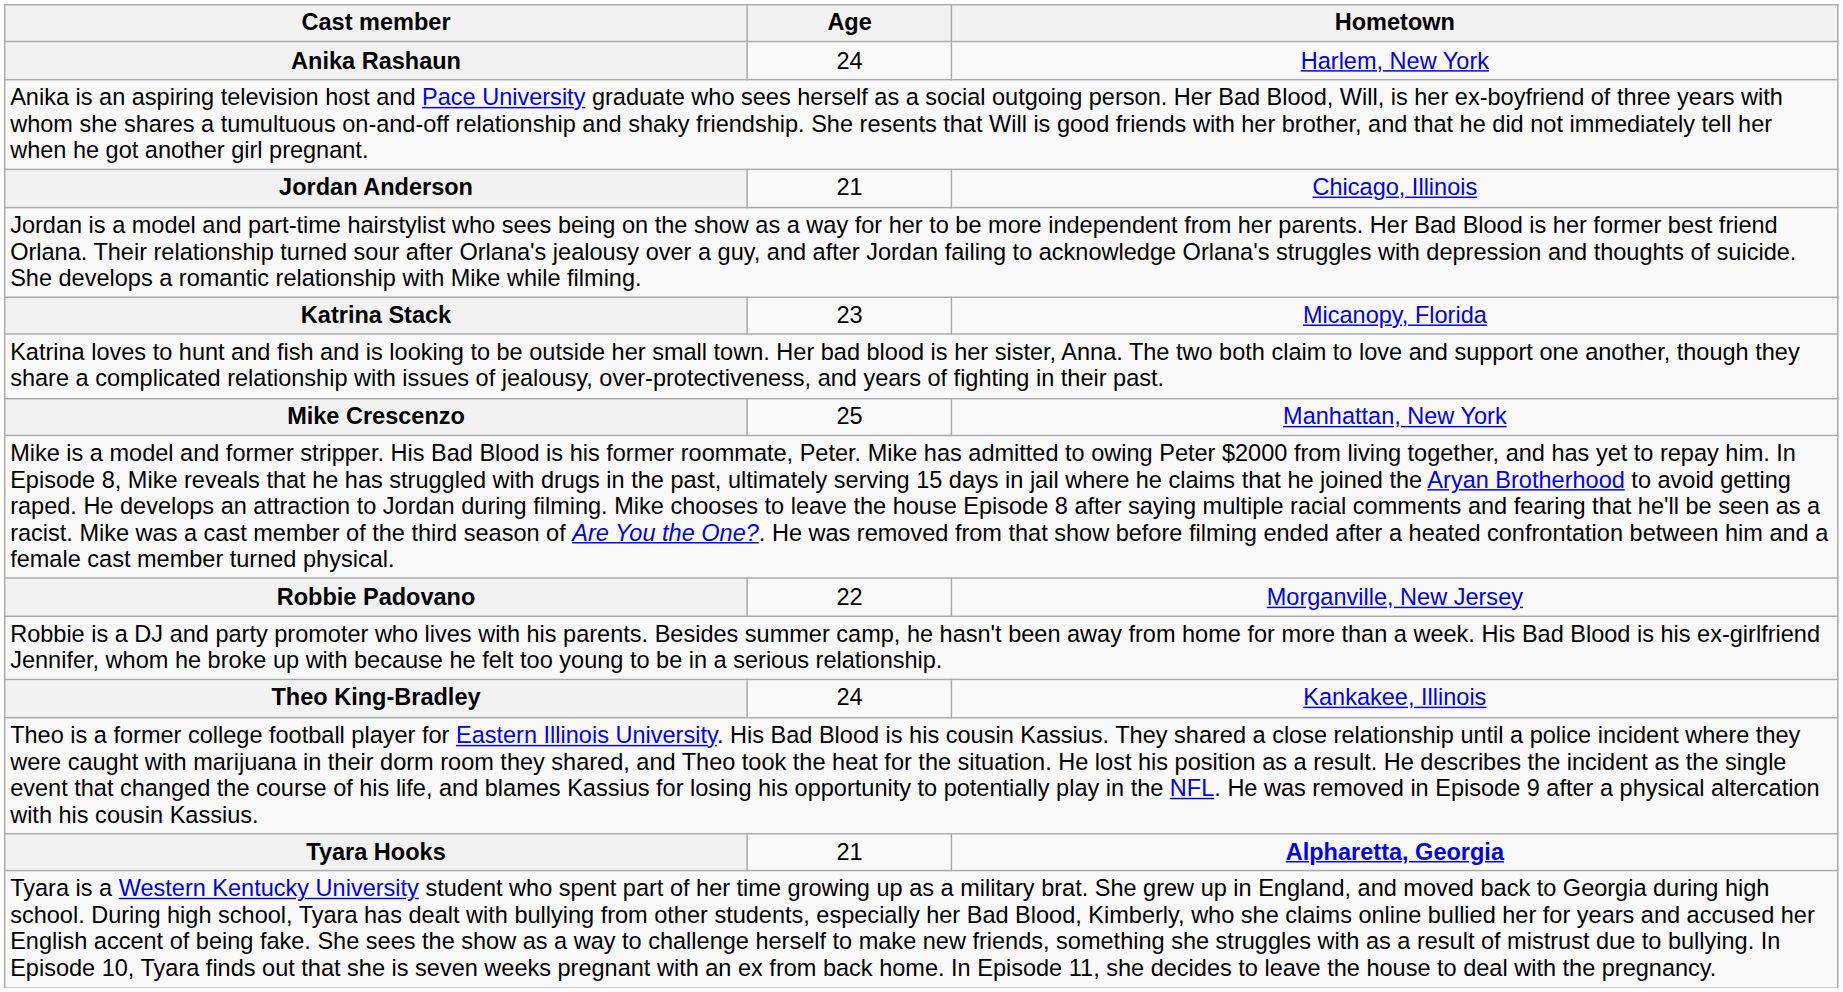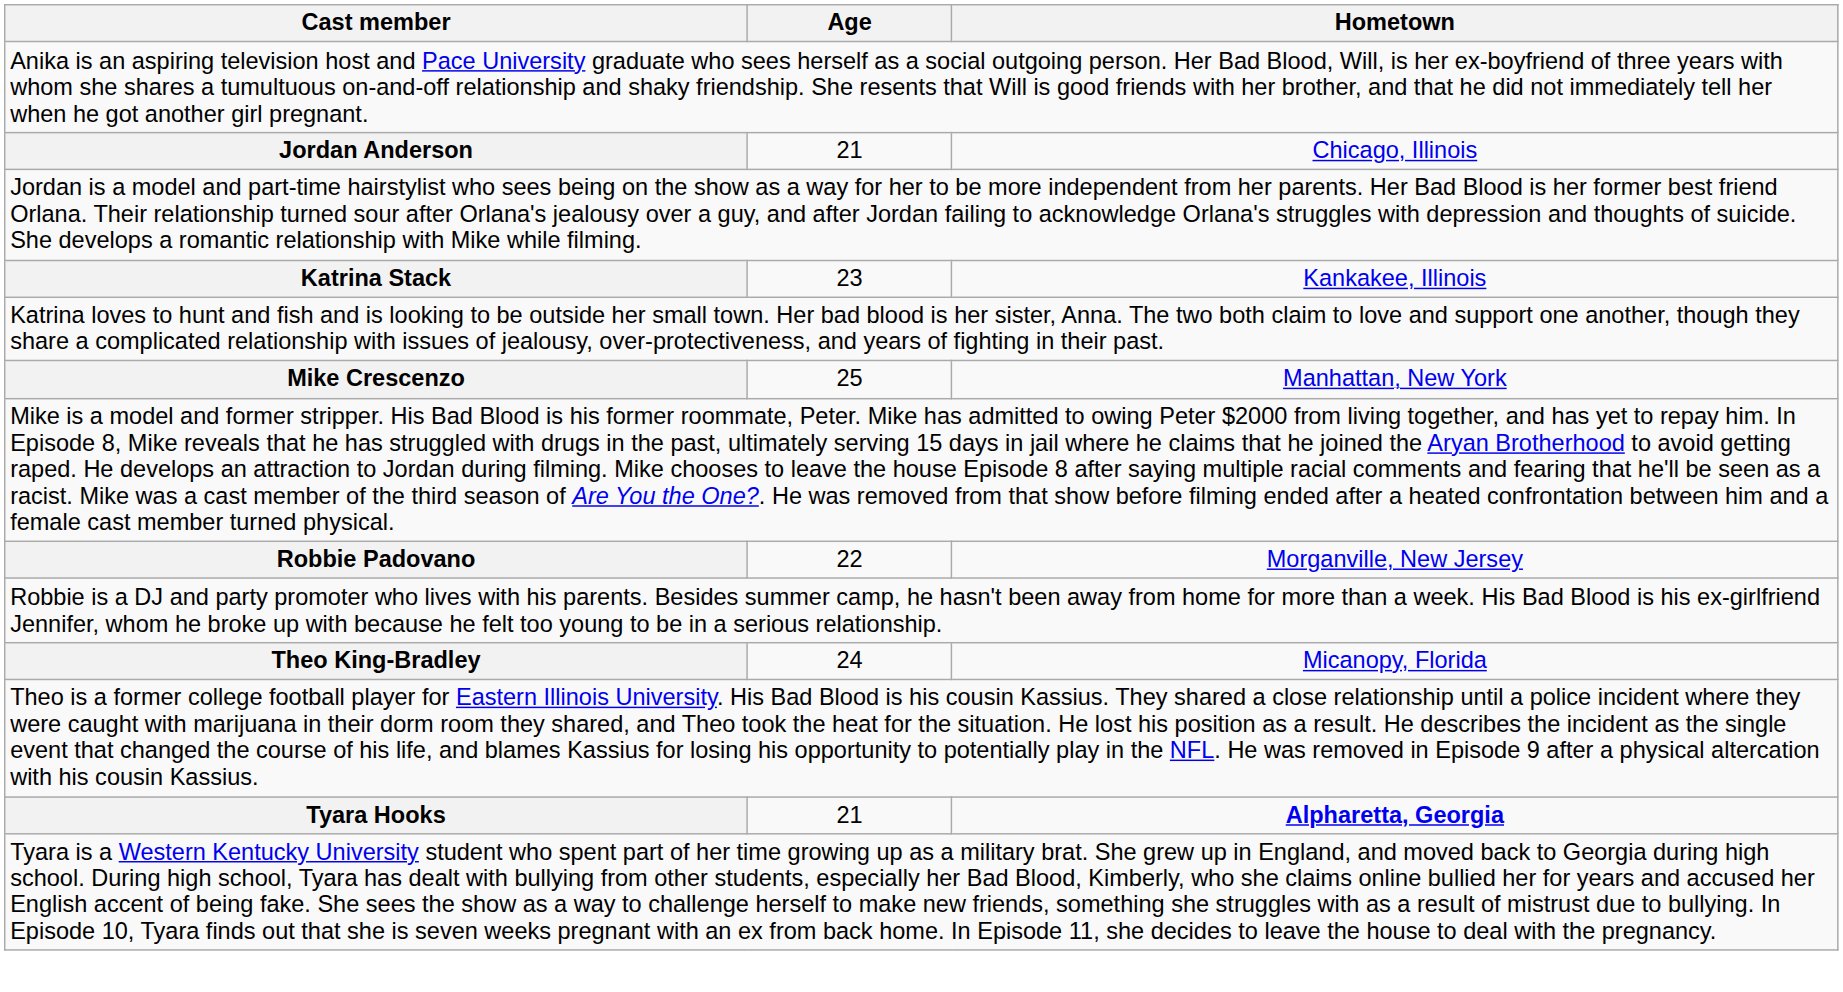- row: Anika Rashaun | 24 | Harlem, New York
Katrina Stack | Hometown: Micanopy, Florida -> Kankakee, Illinois
Theo King-Bradley | Hometown: Kankakee, Illinois -> Micanopy, Florida
